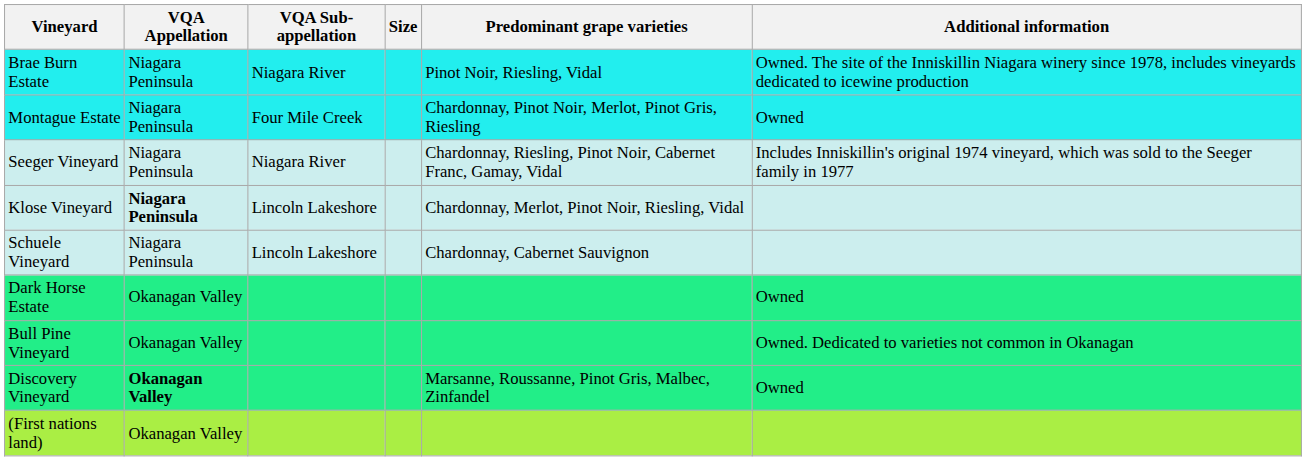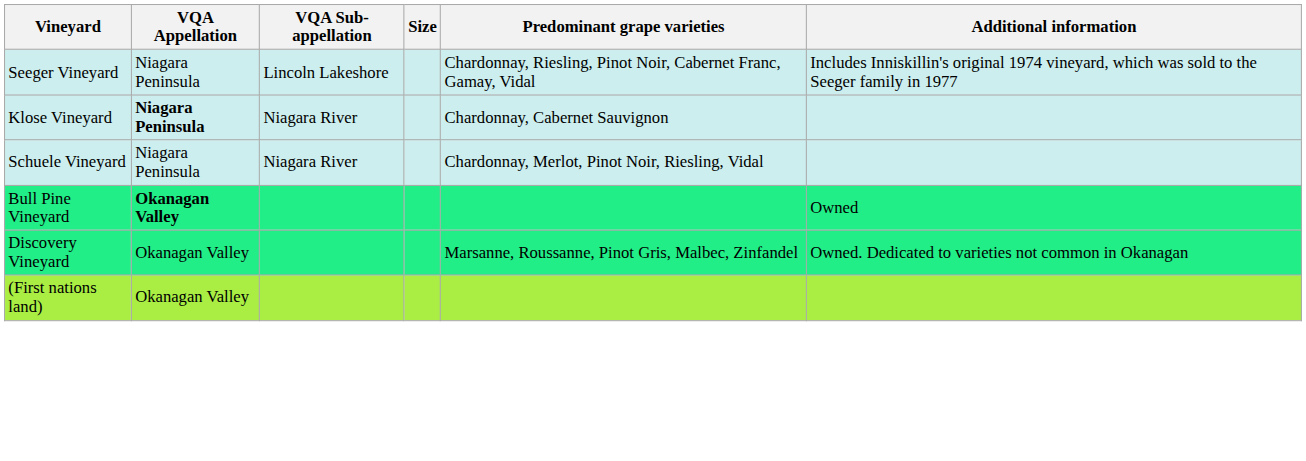- row: Brae Burn Estate | Niagara Peninsula | Niagara River | Pinot Noir, Riesling, Vidal | Owned. The site of the Inniskillin Niagara winery since 1978, includes vineyards dedicated to icewine production
- row: Montague Estate | Niagara Peninsula | Four Mile Creek | Chardonnay, Pinot Noir, Merlot, Pinot Gris, Riesling | Owned
Seeger Vineyard | VQA Sub-appellation: Niagara River -> Lincoln Lakeshore
Klose Vineyard | VQA Sub-appellation: Lincoln Lakeshore -> Niagara River
Klose Vineyard | Predominant grape varieties: Chardonnay, Merlot, Pinot Noir, Riesling, Vidal -> Chardonnay, Cabernet Sauvignon
Schuele Vineyard | VQA Sub-appellation: Lincoln Lakeshore -> Niagara River
Schuele Vineyard | Predominant grape varieties: Chardonnay, Cabernet Sauvignon -> Chardonnay, Merlot, Pinot Noir, Riesling, Vidal
- row: Dark Horse Estate | Okanagan Valley | Owned
Bull Pine Vineyard | VQA Appellation: normal -> bold
Bull Pine Vineyard | Additional information: Owned. Dedicated to varieties not common in Okanagan -> Owned
Discovery Vineyard | VQA Appellation: bold -> normal
Discovery Vineyard | Additional information: Owned -> Owned. Dedicated to varieties not common in Okanagan
